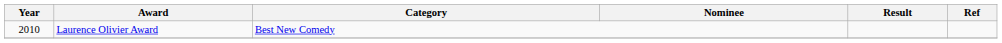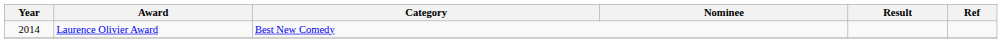Laurence Olivier Award | Year: 2010 -> 2014
